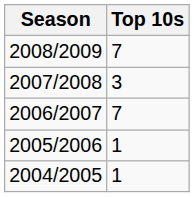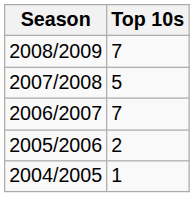2007/2008 | Top 10s: 3 -> 5
2005/2006 | Top 10s: 1 -> 2
